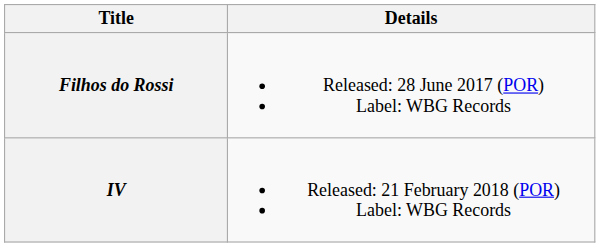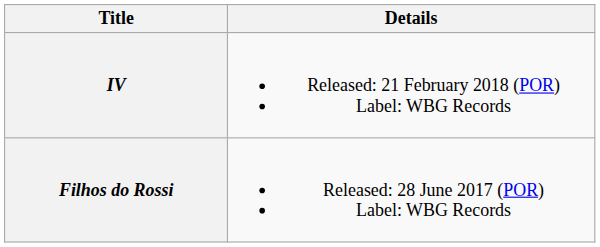rows swapped: Filhos do Rossi <-> IV
